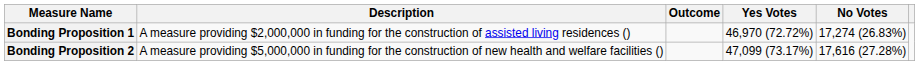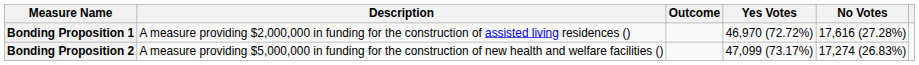Bonding Proposition 1 | No Votes: 17,274 (26.83%) -> 17,616 (27.28%)
Bonding Proposition 2 | No Votes: 17,616 (27.28%) -> 17,274 (26.83%)
